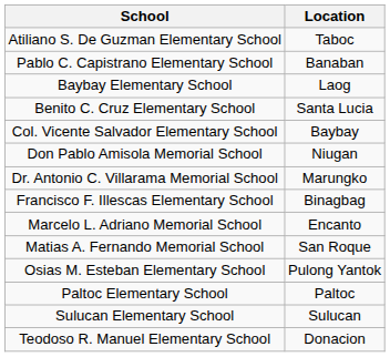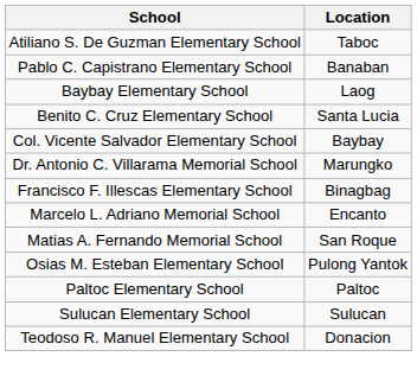- row: Don Pablo Amisola Memorial School | Niugan
